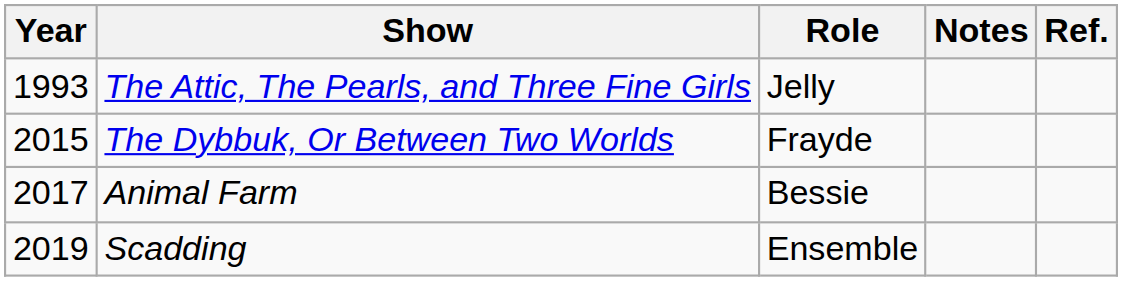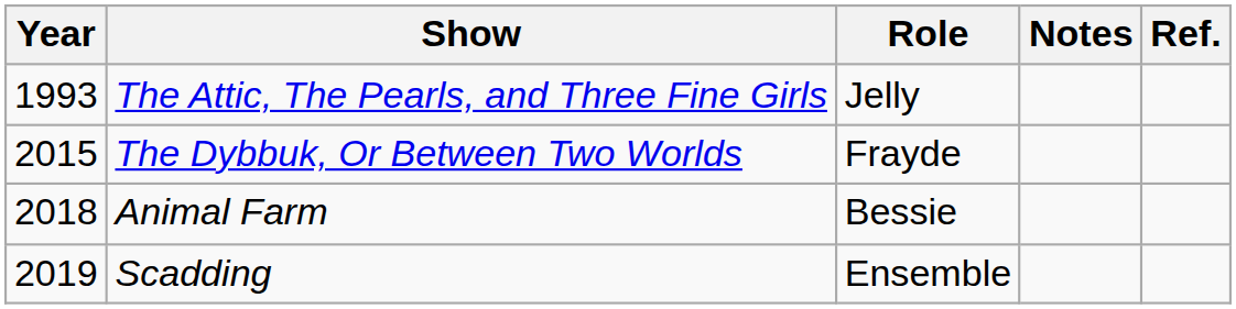Animal Farm | Year: 2017 -> 2018
